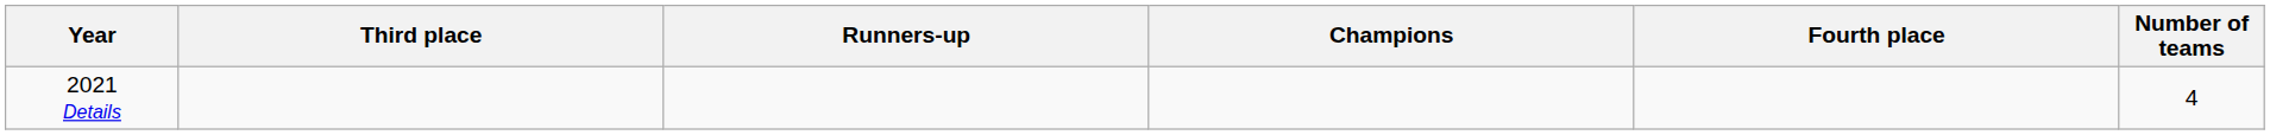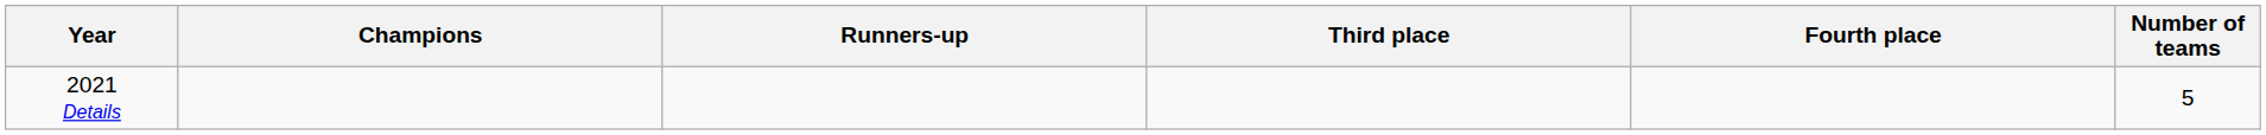columns swapped: Champions <-> Third place
2021 Details | Number of teams: 4 -> 5
